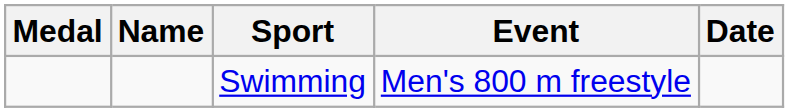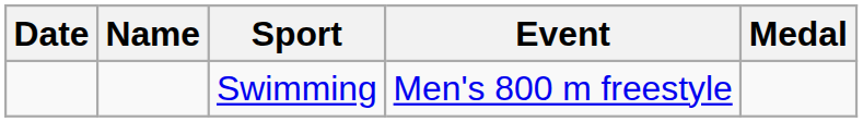columns swapped: Medal <-> Date
